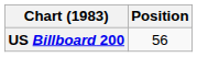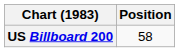US Billboard 200 | Position: 56 -> 58
